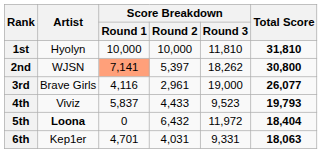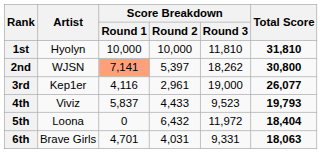3rd | Artist: Brave Girls -> Kep1er
5th | Artist: bold -> normal
6th | Artist: Kep1er -> Brave Girls
